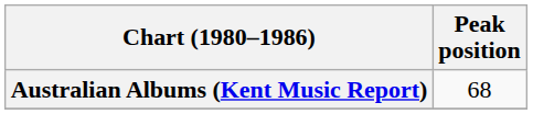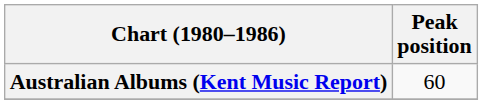Australian Albums (Kent Music Report) | Peak position: 68 -> 60
